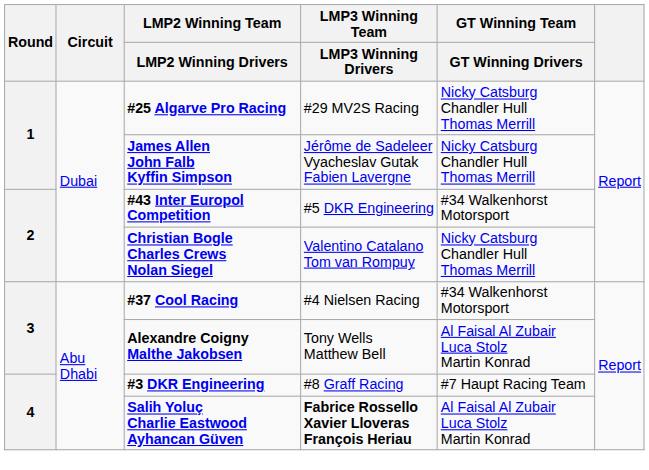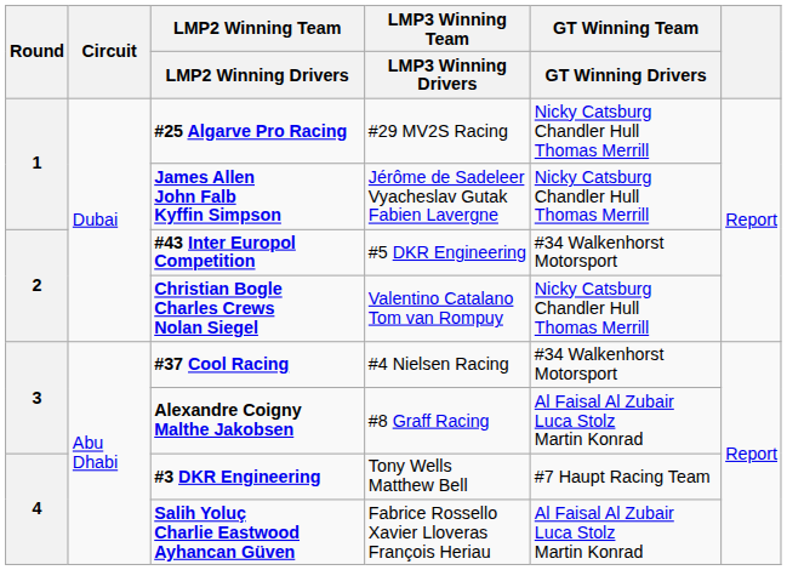Alexandre Coigny Malthe Jakobsen | LMP3 Winning Team / LMP3 Winning Drivers: Tony Wells Matthew Bell -> #8 Graff Racing
#3 DKR Engineering | LMP3 Winning Team / LMP3 Winning Drivers: #8 Graff Racing -> Tony Wells Matthew Bell
Salih Yoluç Charlie Eastwood Ayhancan Güven | LMP3 Winning Team / LMP3 Winning Drivers: bold -> normal
